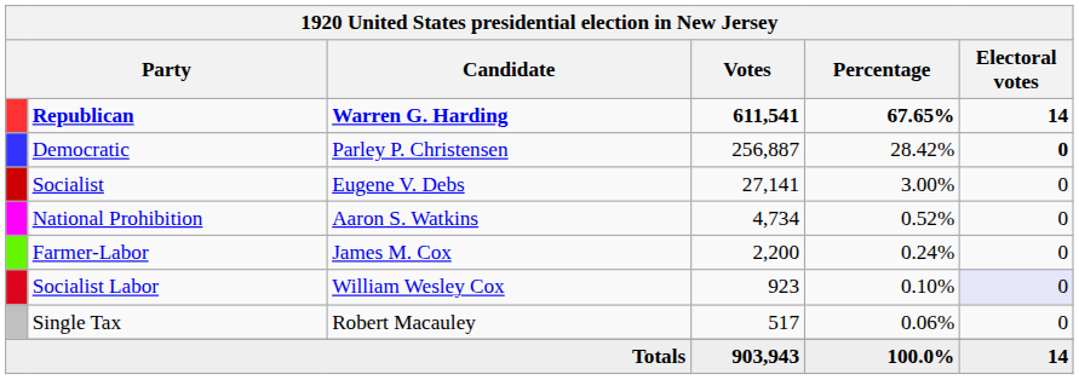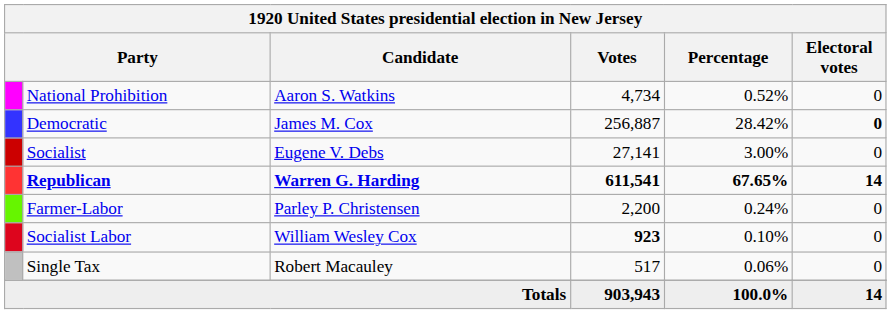rows swapped: Republican <-> National Prohibition
Democratic | Candidate: Parley P. Christensen -> James M. Cox
Farmer-Labor | Candidate: James M. Cox -> Parley P. Christensen
Socialist Labor | Votes: normal -> bold
Socialist Labor | Electoral votes: lavender background -> no background
